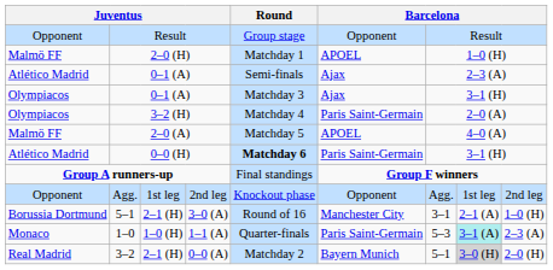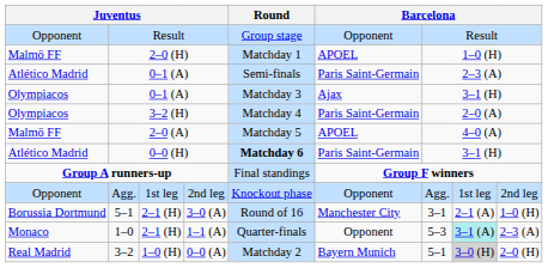Atlético Madrid / 0–1 (A) | column 6: Ajax -> Paris Saint-Germain
1–0 | column 3: 1–0 (H) -> 2–1 (H)
1–0 | column 6: Paris Saint-Germain -> Opponent
3–2 | column 3: 2–1 (H) -> 1–0 (H)
